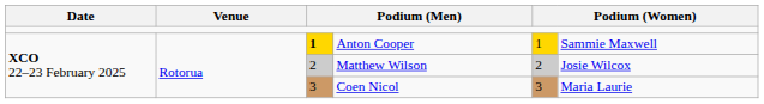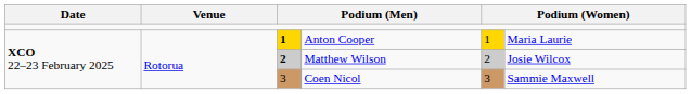Anton Cooper | column 6: Sammie Maxwell -> Maria Laurie
Matthew Wilson | column 3: normal -> bold
Coen Nicol | column 6: Maria Laurie -> Sammie Maxwell
